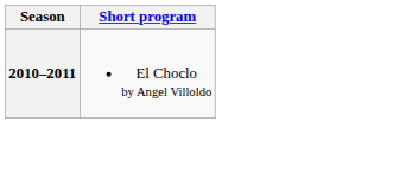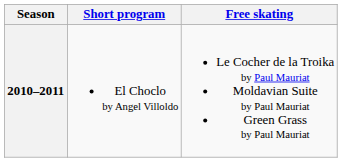+ column: Free skating | Le Cocher de la Troika by Paul Mauriat Moldavian Suite by Paul Mauriat Green Grass by Paul Mauriat
